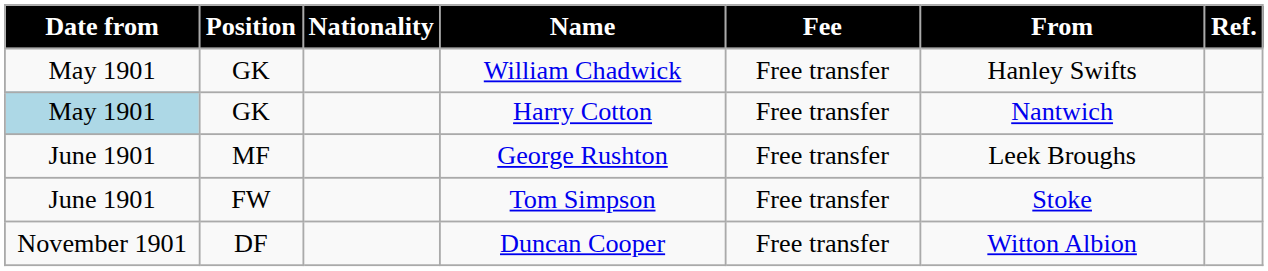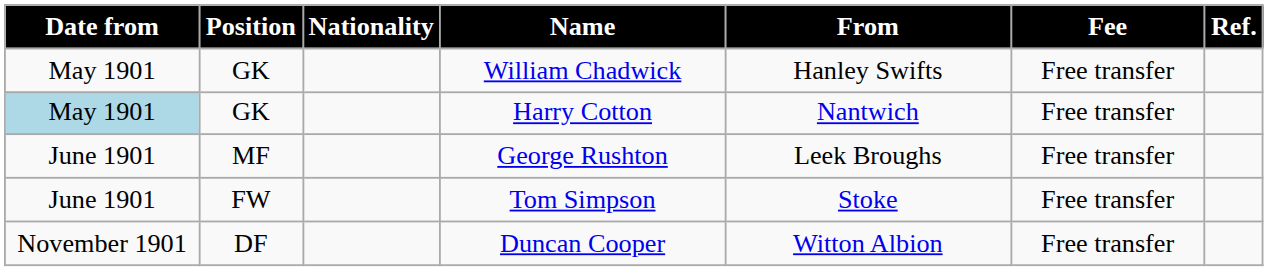columns swapped: From <-> Fee
